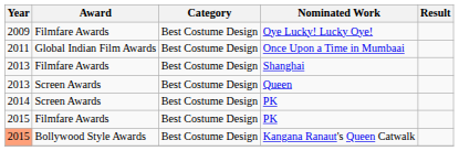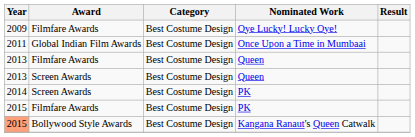- row: 2013 | Filmfare Awards | Best Costume Design | Shanghai
+ row: 2013 | Filmfare Awards | Best Costume Design | Queen
